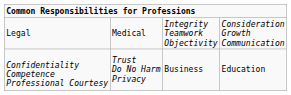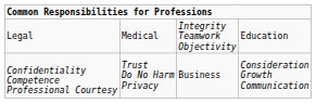Legal | column 4: Consideration Growth Communication -> Education
Confidentiality Competence Professional Courtesy | column 4: Education -> Consideration Growth Communication
